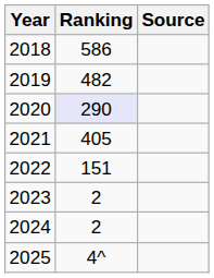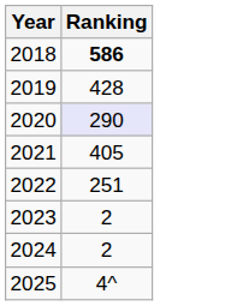- column: Source
2018 | Ranking: normal -> bold
2019 | Ranking: 482 -> 428
2022 | Ranking: 151 -> 251
